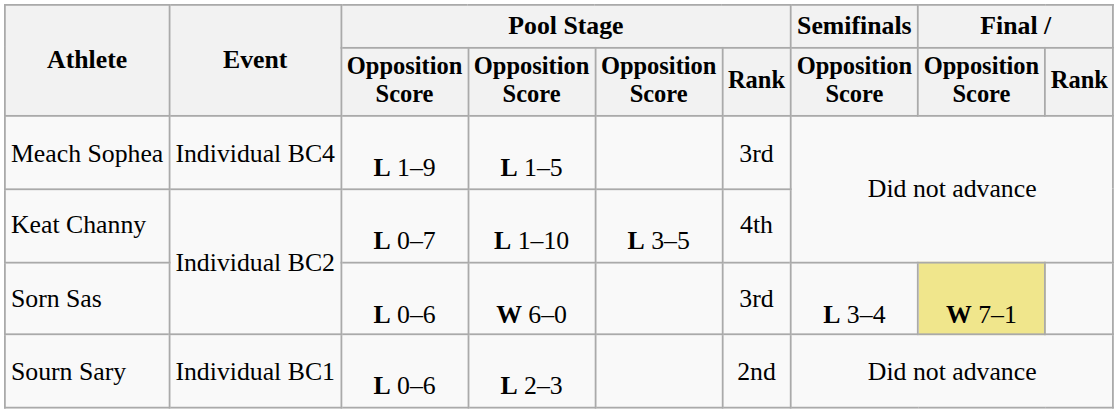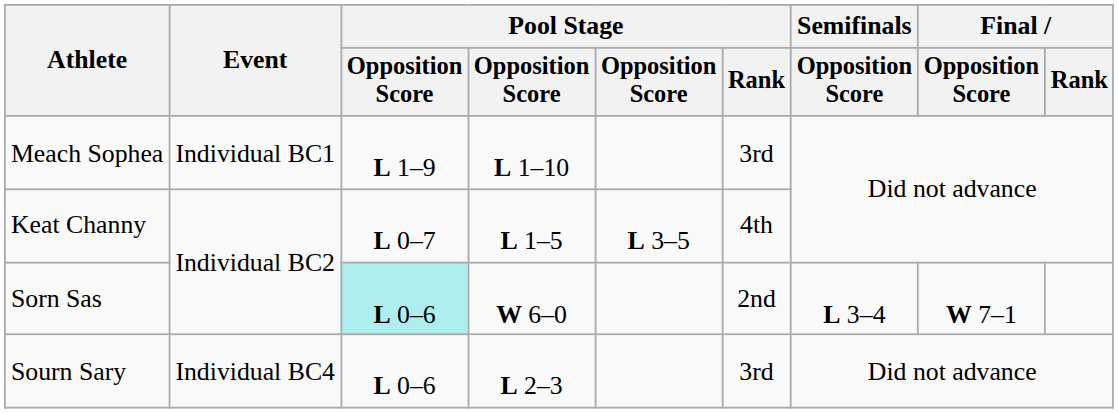Meach Sophea | Event: Individual BC4 -> Individual BC1
Meach Sophea | column 4: L 1–5 -> L 1–10
Keat Channy | column 4: L 1–10 -> L 1–5
Sorn Sas | column 3: no background -> paleturquoise background
Sorn Sas | Pool Stage / Rank: 3rd -> 2nd
Sorn Sas | Final / Opposition Score: khaki background -> no background
Sourn Sary | Event: Individual BC1 -> Individual BC4
Sourn Sary | Pool Stage / Rank: 2nd -> 3rd
